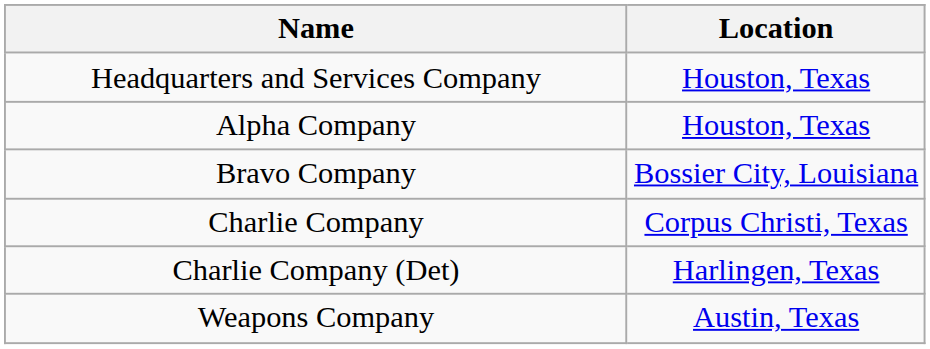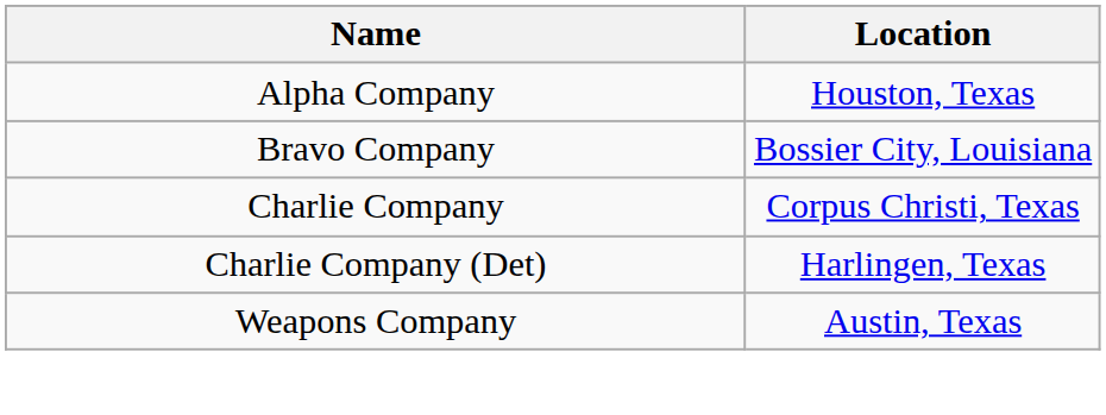- row: Headquarters and Services Company | Houston, Texas
